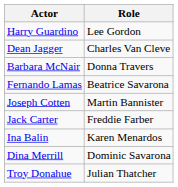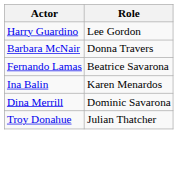- row: Dean Jagger | Charles Van Cleve
- row: Joseph Cotten | Martin Bannister
- row: Jack Carter | Freddie Farber
